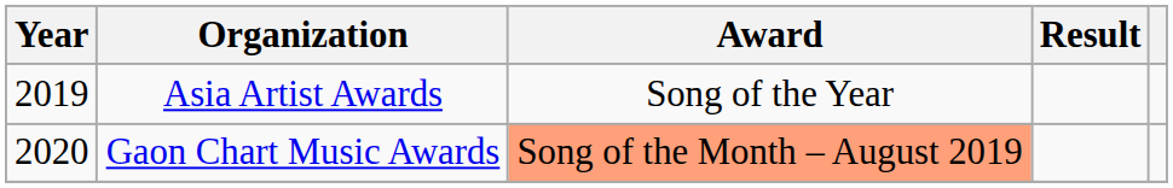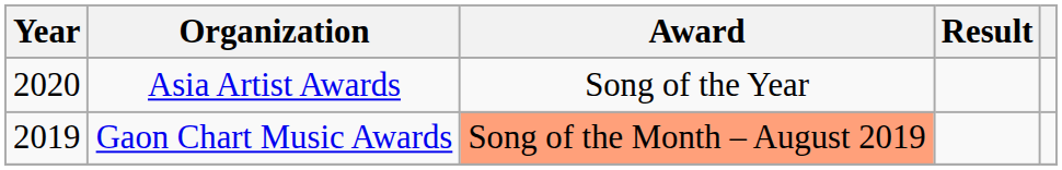Asia Artist Awards | Year: 2019 -> 2020
Gaon Chart Music Awards | Year: 2020 -> 2019
